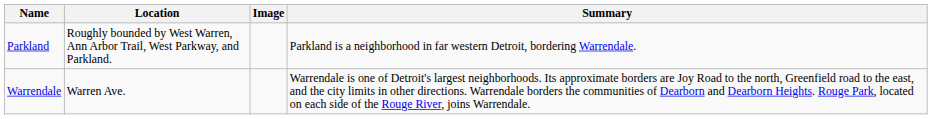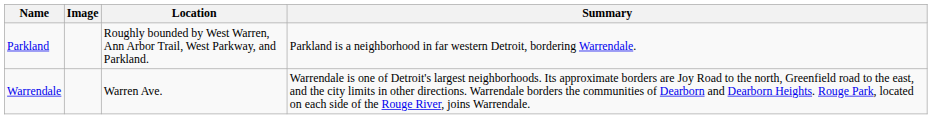columns swapped: Image <-> Location
